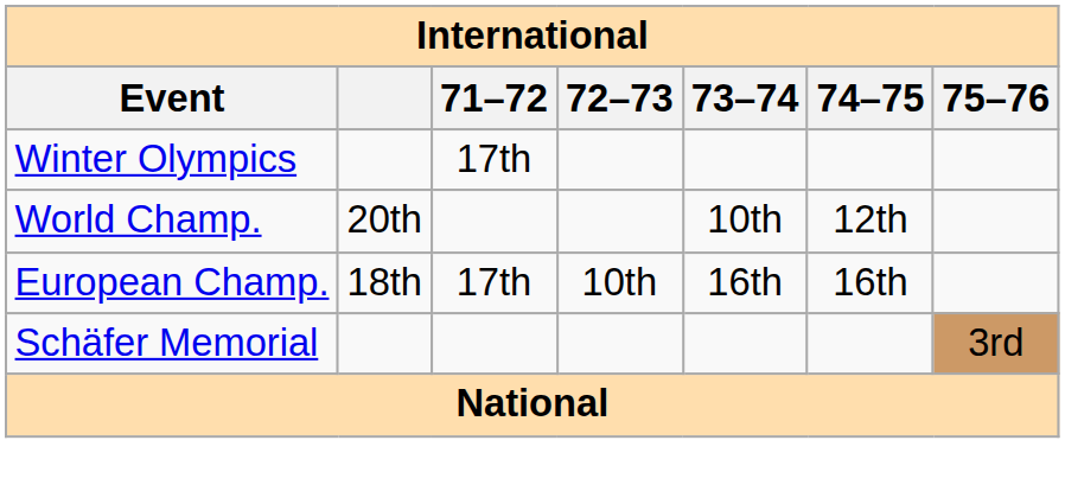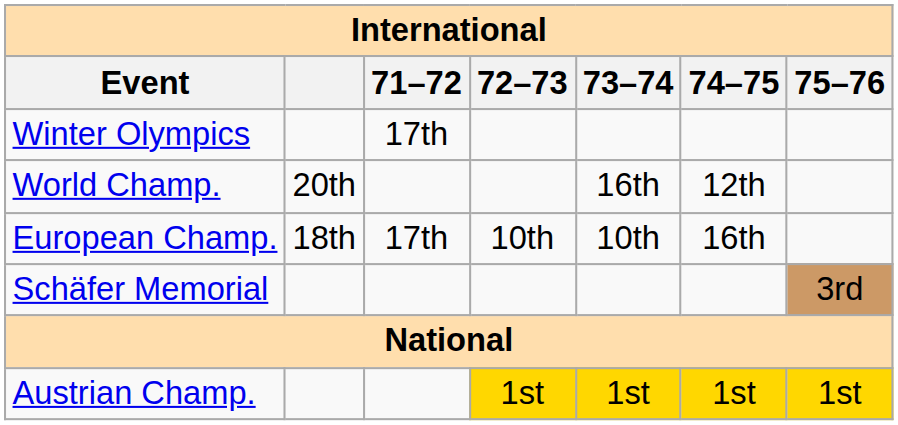World Champ. | 73–74: 10th -> 16th
European Champ. | 73–74: 16th -> 10th
+ row: Austrian Champ. | 1st | 1st | 1st | 1st
